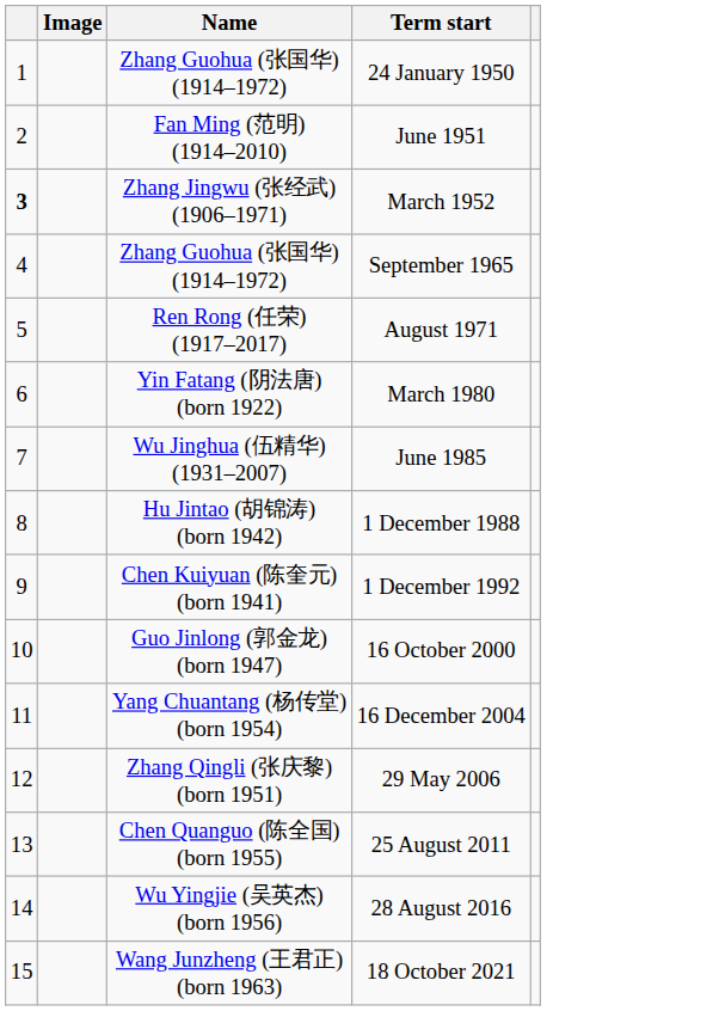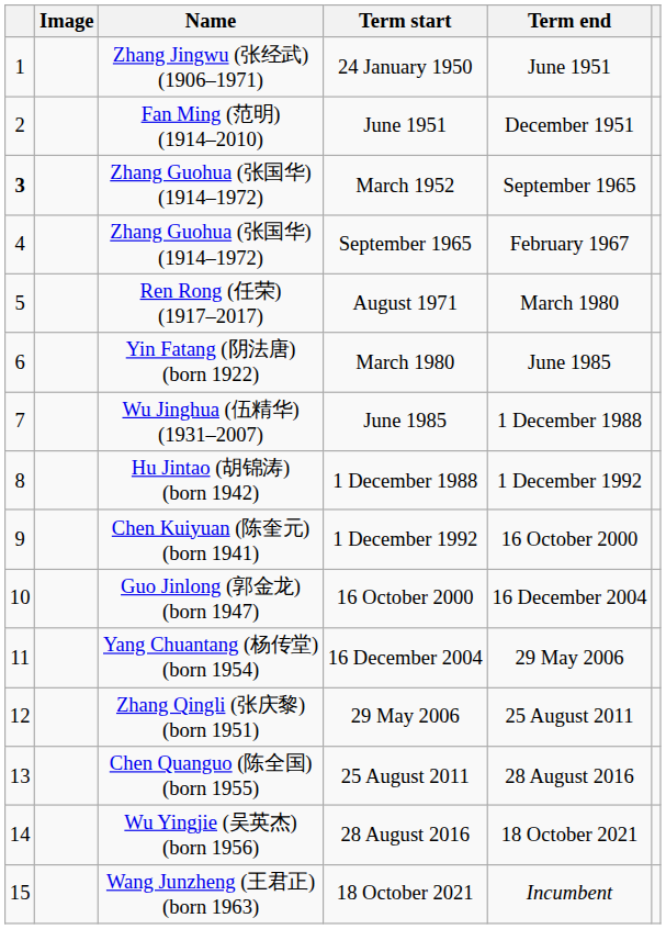+ column: Term end | June 1951 | December 1951 | September 1965 | February 1967 | March 1980 | June 1985 | 1 December 1988 | 1 December 1992 | 16 October 2000 | 16 December 2004 | 29 May 2006 | 25 August 2011 | 28 August 2016 | 18 October 2021 | Incumbent
24 January 1950 | Name: Zhang Guohua (张国华) (1914–1972) -> Zhang Jingwu (张经武) (1906–1971)
March 1952 | Name: Zhang Jingwu (张经武) (1906–1971) -> Zhang Guohua (张国华) (1914–1972)
